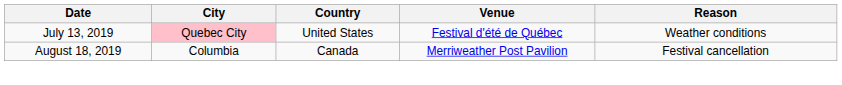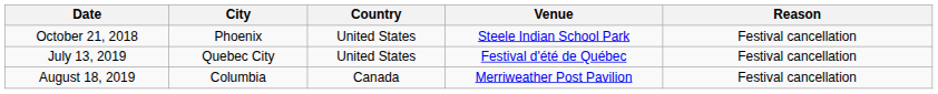+ row: October 21, 2018 | Phoenix | United States | Steele Indian School Park | Festival cancellation
July 13, 2019 | City: pink background -> no background
July 13, 2019 | Reason: Weather conditions -> Festival cancellation
